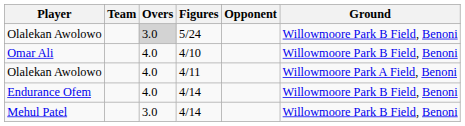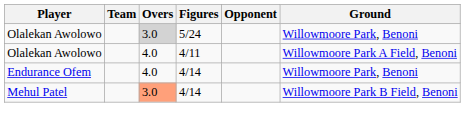Olalekan Awolowo / 5/24 | Ground: Willowmoore Park B Field, Benoni -> Willowmoore Park, Benoni
- row: Omar Ali | 4.0 | 4/10 | Willowmoore Park B Field, Benoni
Endurance Ofem | Ground: Willowmoore Park B Field, Benoni -> Willowmoore Park, Benoni
Mehul Patel | Overs: no background -> lightsalmon background
